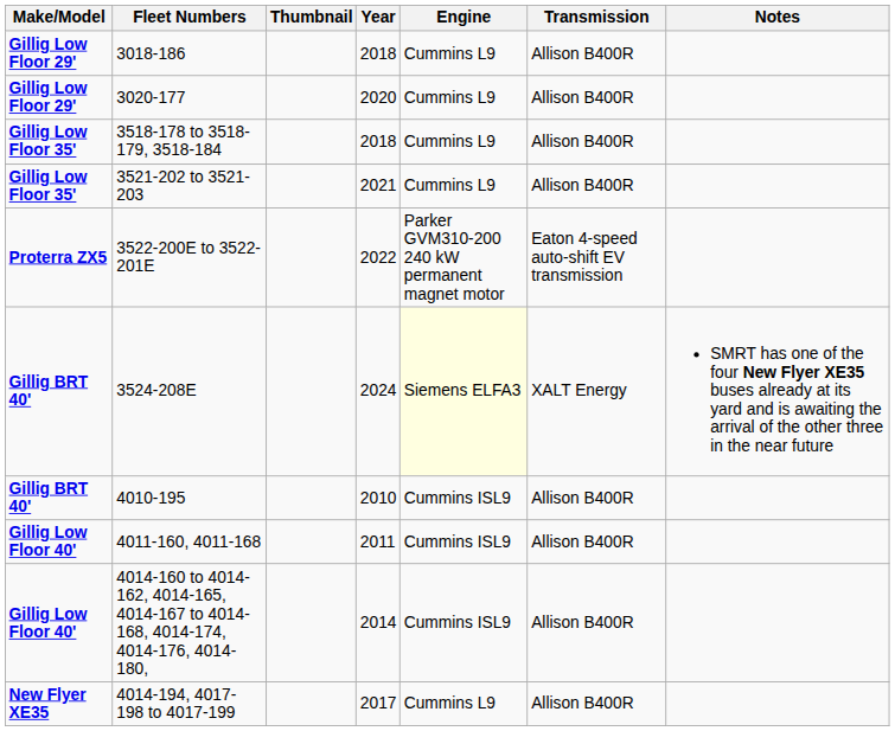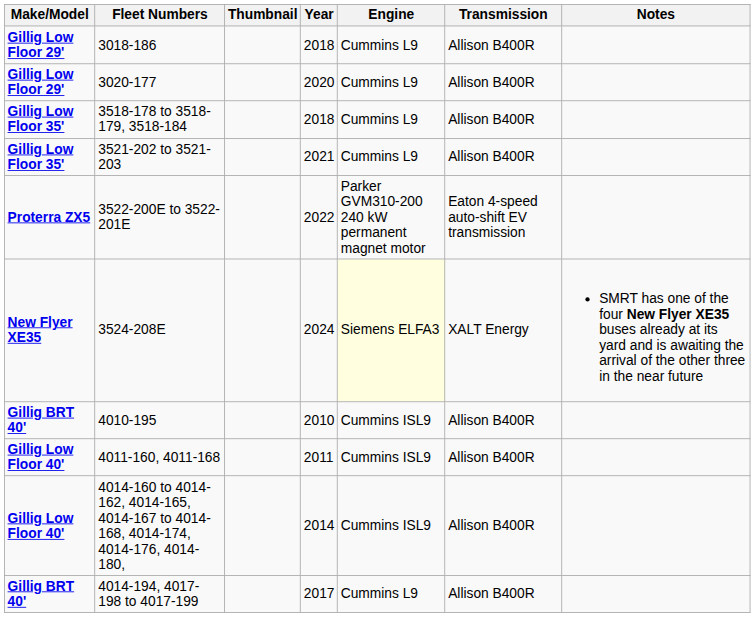3524-208E | Make/Model: Gillig BRT 40' -> New Flyer XE35
4014-194, 4017-198 to 4017-199 | Make/Model: New Flyer XE35 -> Gillig BRT 40'
